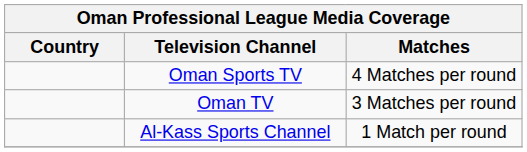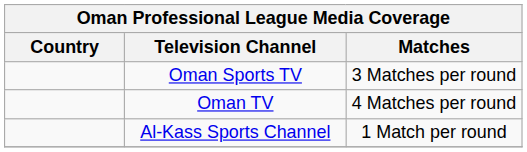Oman Sports TV | Matches: 4 Matches per round -> 3 Matches per round
Oman TV | Matches: 3 Matches per round -> 4 Matches per round
